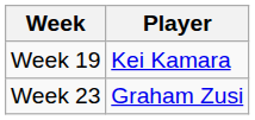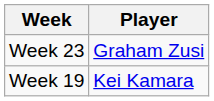rows swapped: Week 19 <-> Week 23
